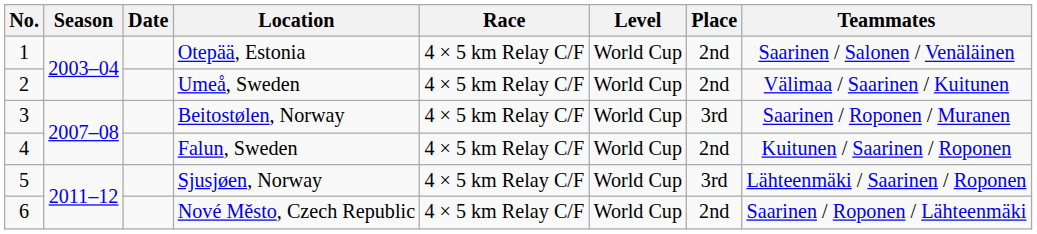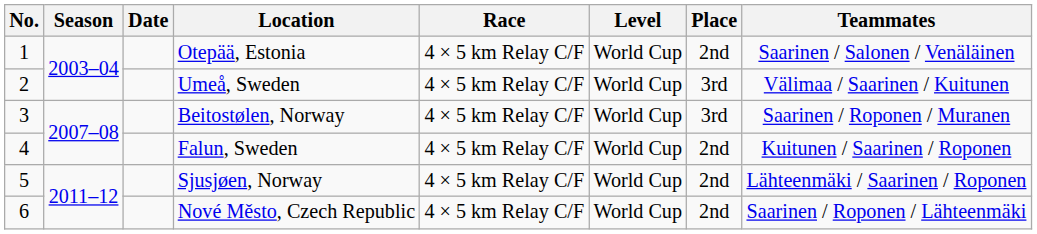Umeå, Sweden | Place: 2nd -> 3rd
Sjusjøen, Norway | Place: 3rd -> 2nd
